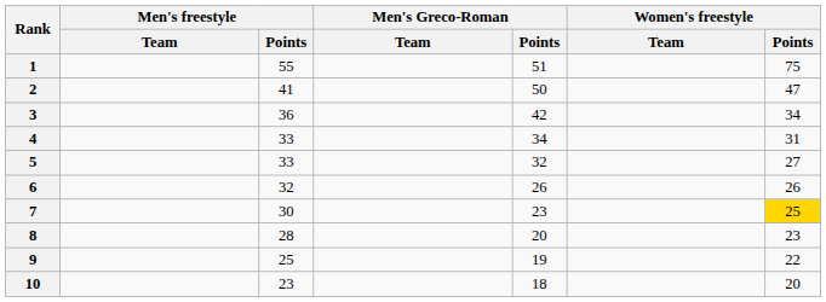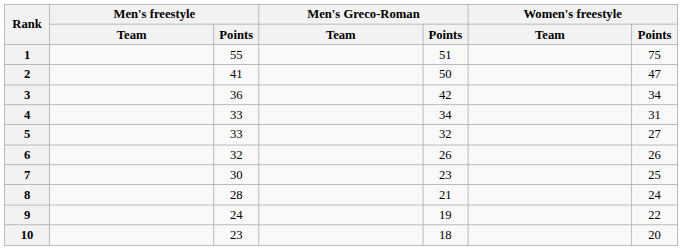7 | Women's freestyle / Points: gold background -> no background
8 | Men's Greco-Roman / Points: 20 -> 21
8 | Women's freestyle / Points: 23 -> 24
9 | Men's freestyle / Points: 25 -> 24
